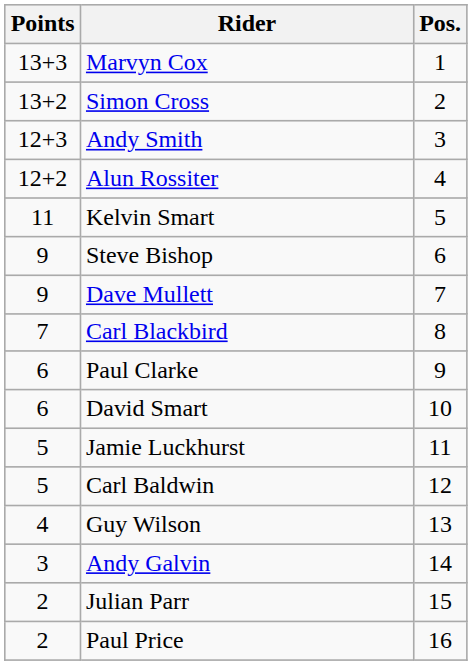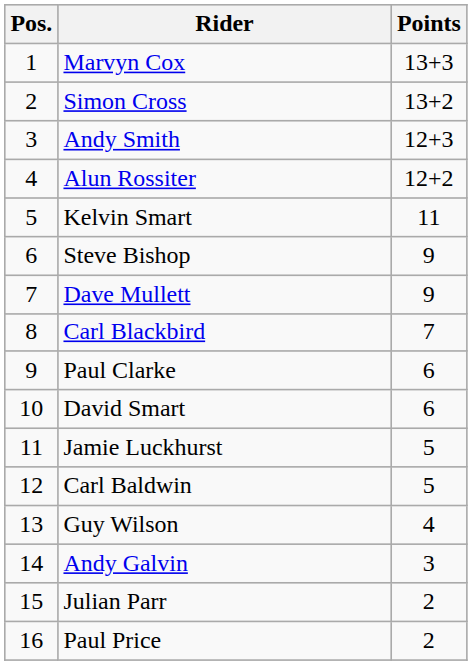columns swapped: Pos. <-> Points
